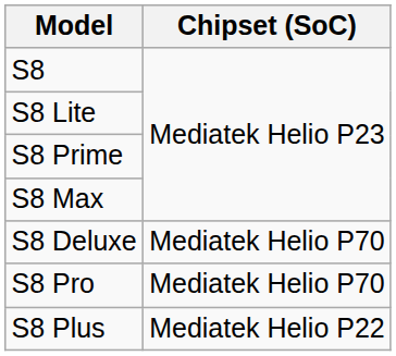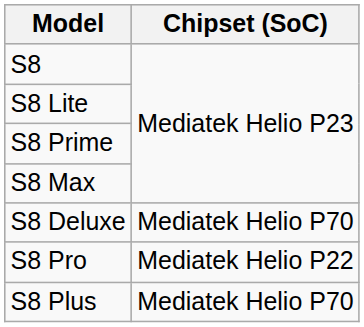S8 Pro | Chipset (SoC): Mediatek Helio P70 -> Mediatek Helio P22
S8 Plus | Chipset (SoC): Mediatek Helio P22 -> Mediatek Helio P70
